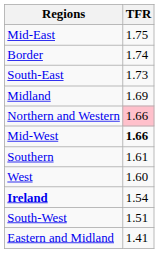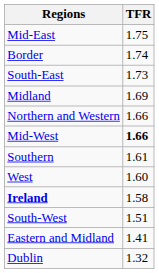Northern and Western | TFR: pink background -> no background
Ireland | TFR: 1.54 -> 1.58
+ row: Dublin | 1.32
